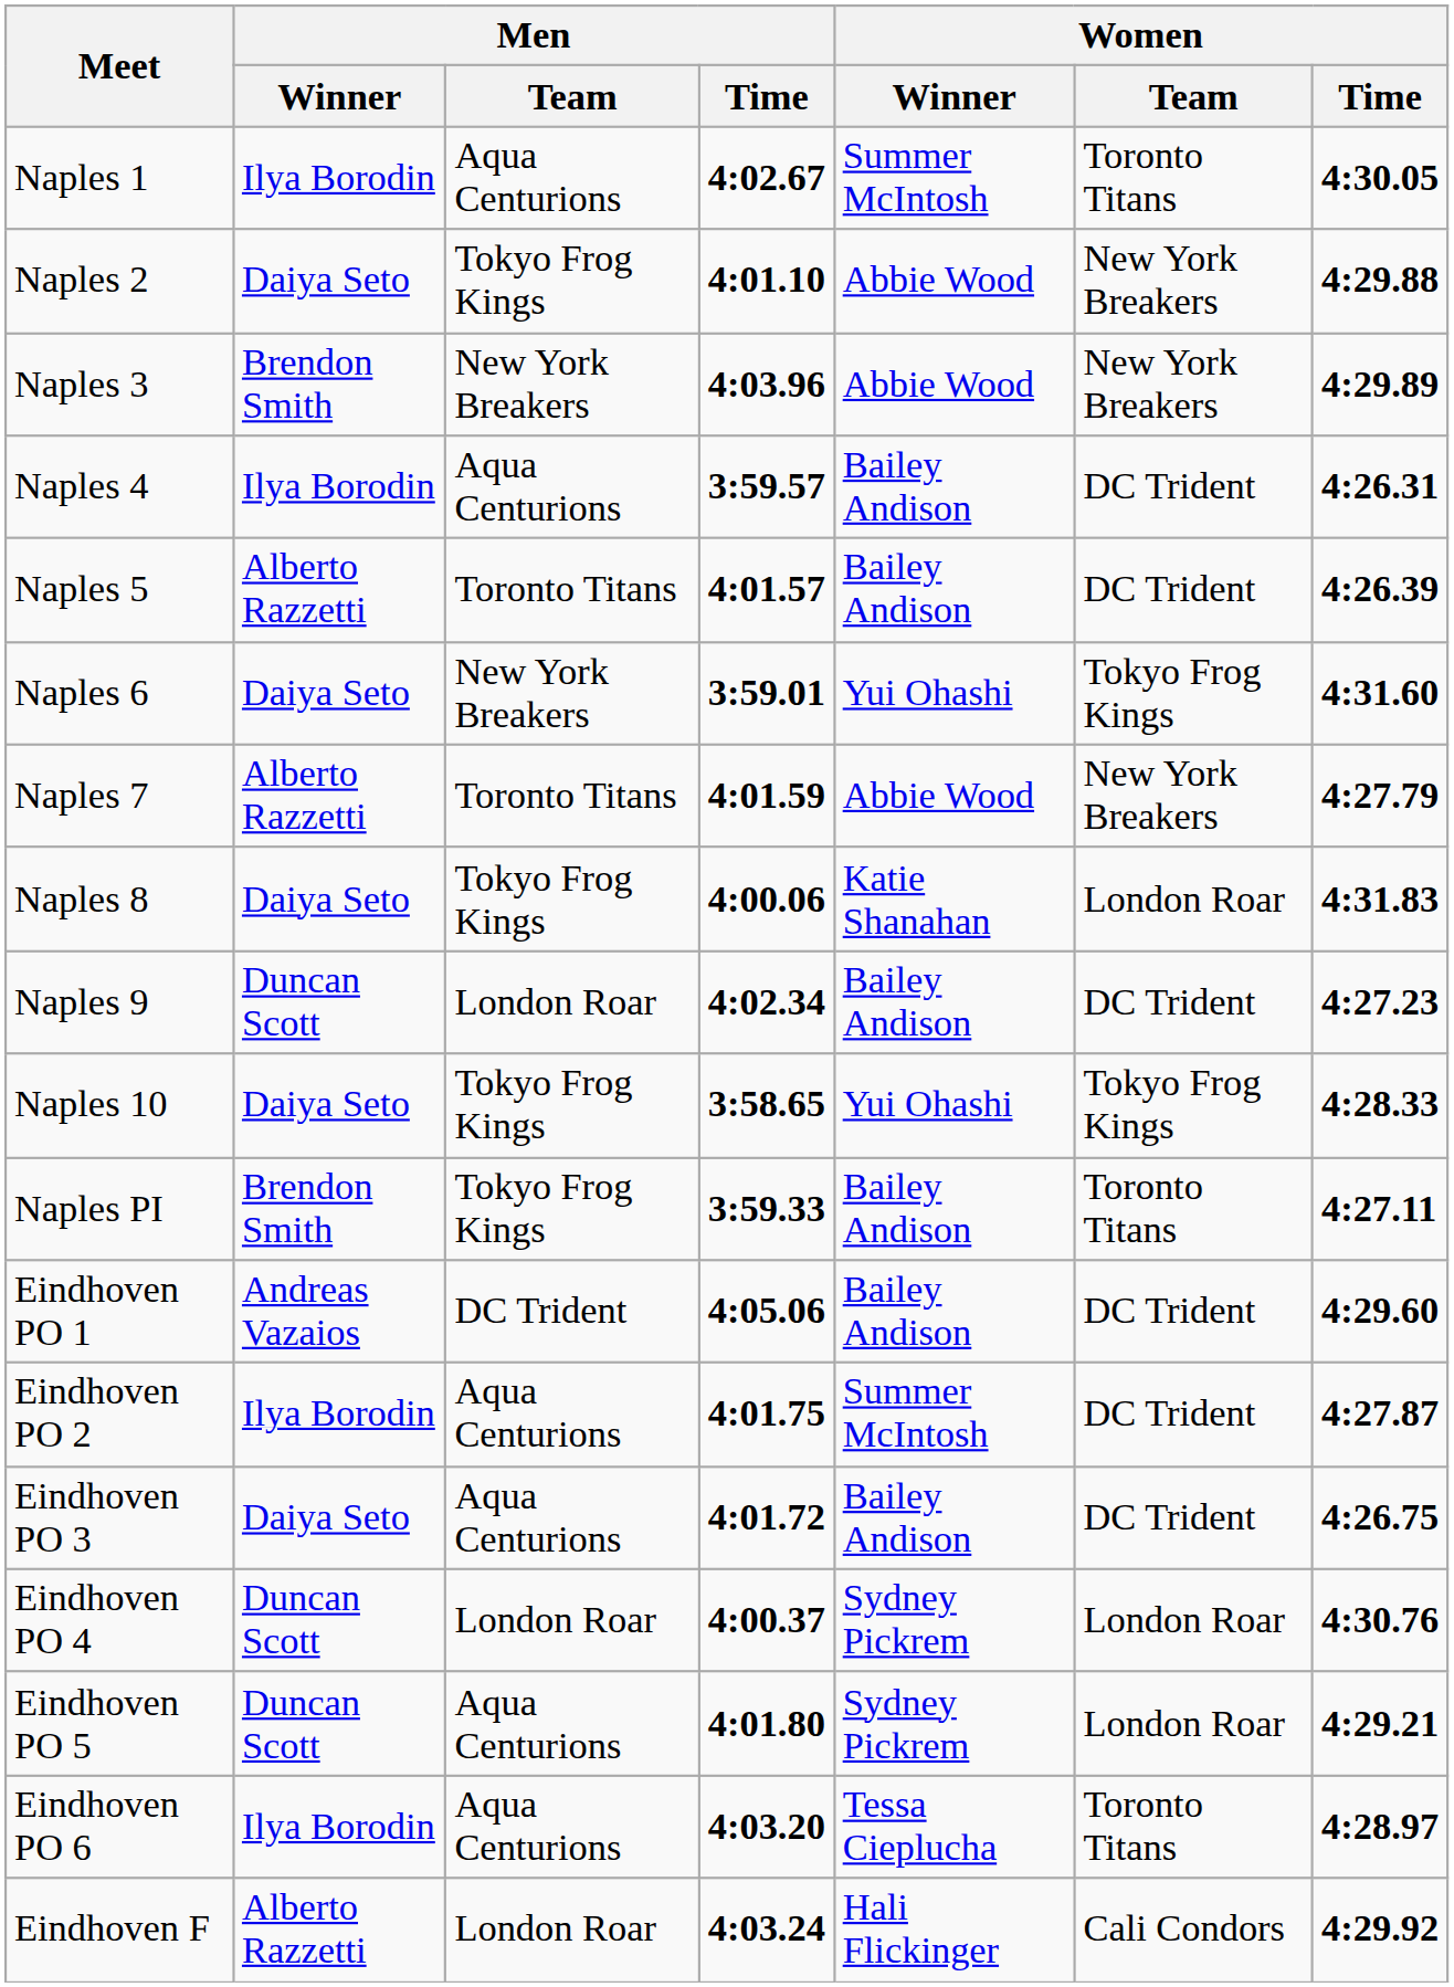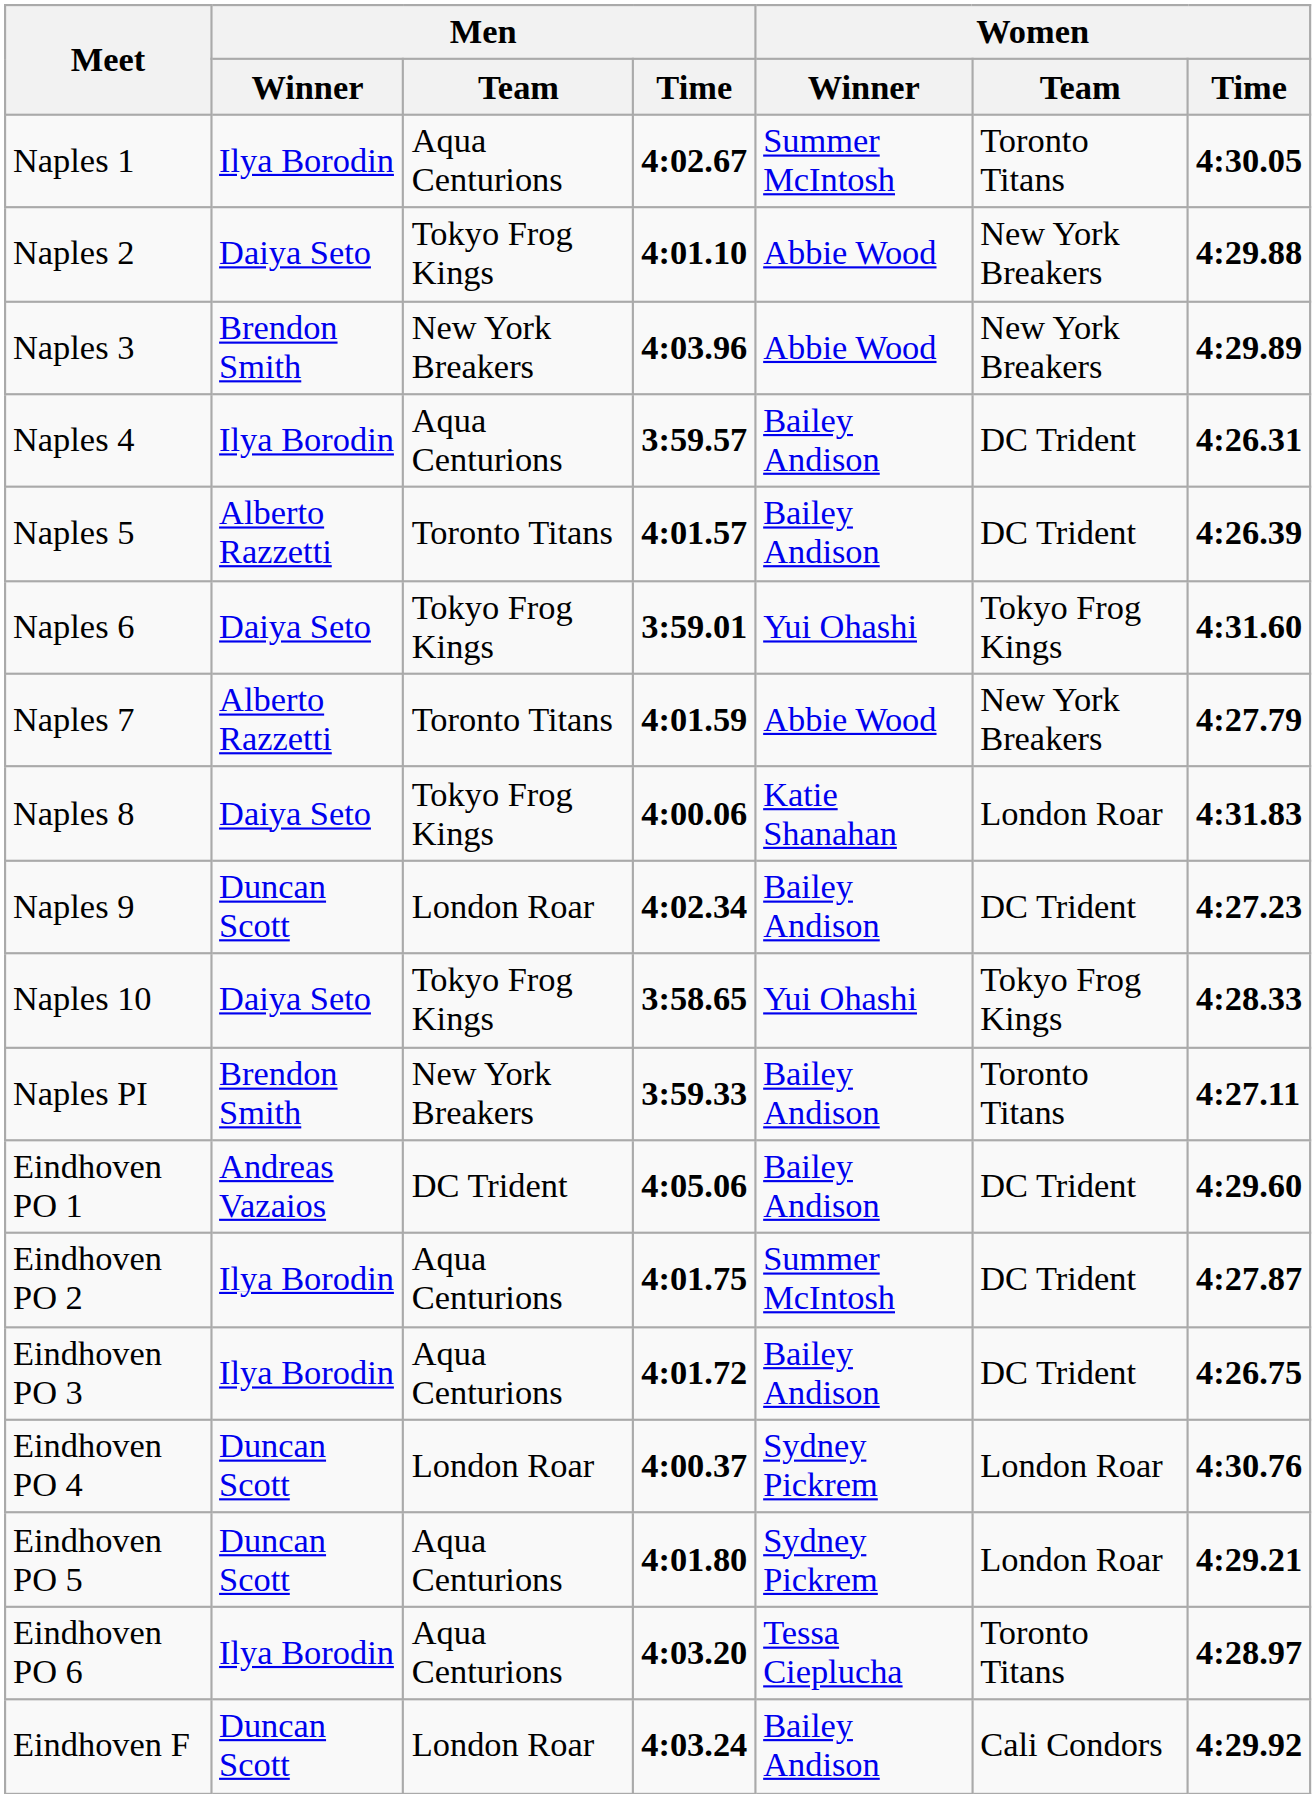Naples 6 | Men / Team: New York Breakers -> Tokyo Frog Kings
Naples PI | Men / Team: Tokyo Frog Kings -> New York Breakers
Eindhoven PO 3 | Men / Winner: Daiya Seto -> Ilya Borodin
Eindhoven F | Men / Winner: Alberto Razzetti -> Duncan Scott
Eindhoven F | Women / Winner: Hali Flickinger -> Bailey Andison
